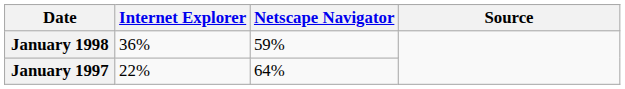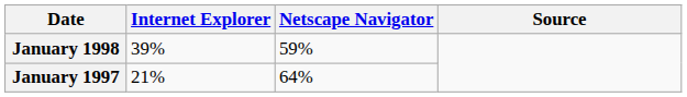January 1998 | Internet Explorer: 36% -> 39%
January 1997 | Internet Explorer: 22% -> 21%
